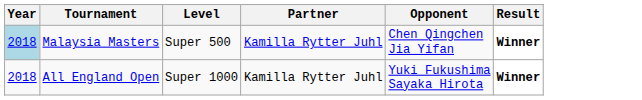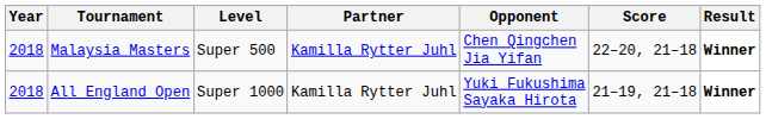+ column: Score | 22–20, 21–18 | 21–19, 21–18
Malaysia Masters | Year: lightblue background -> no background
